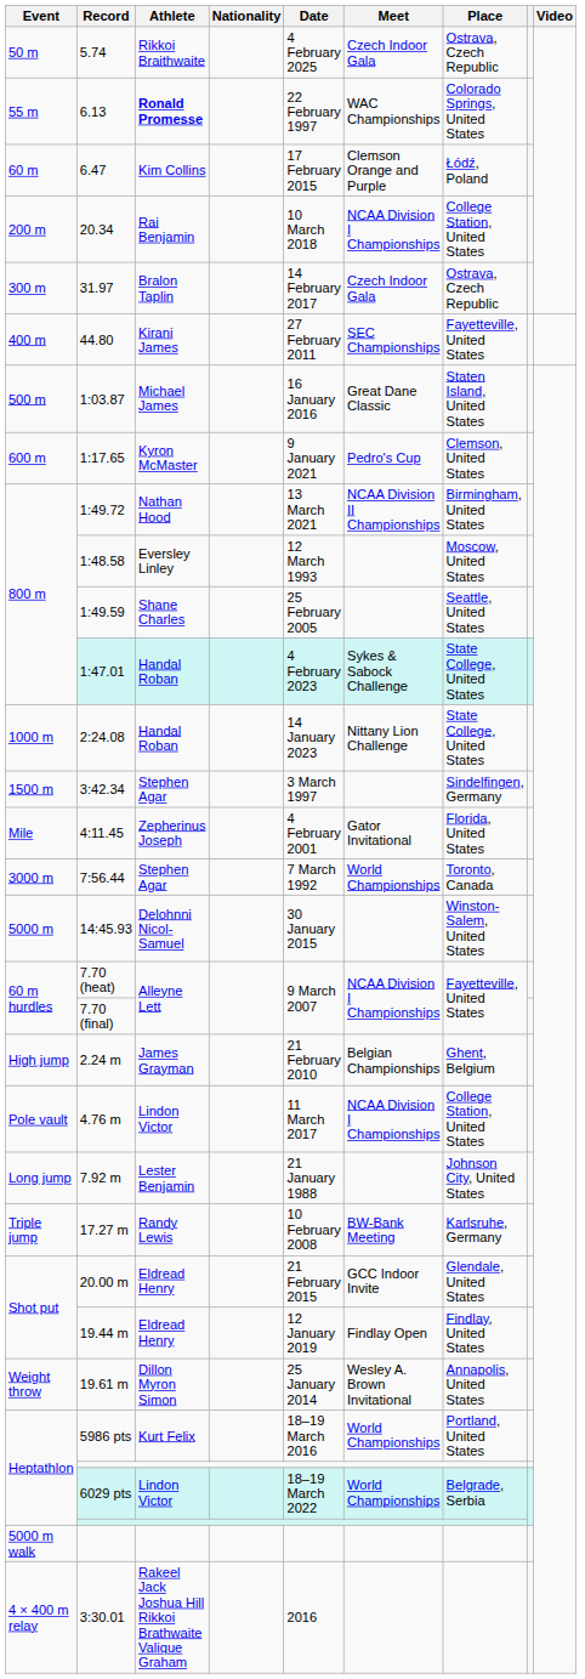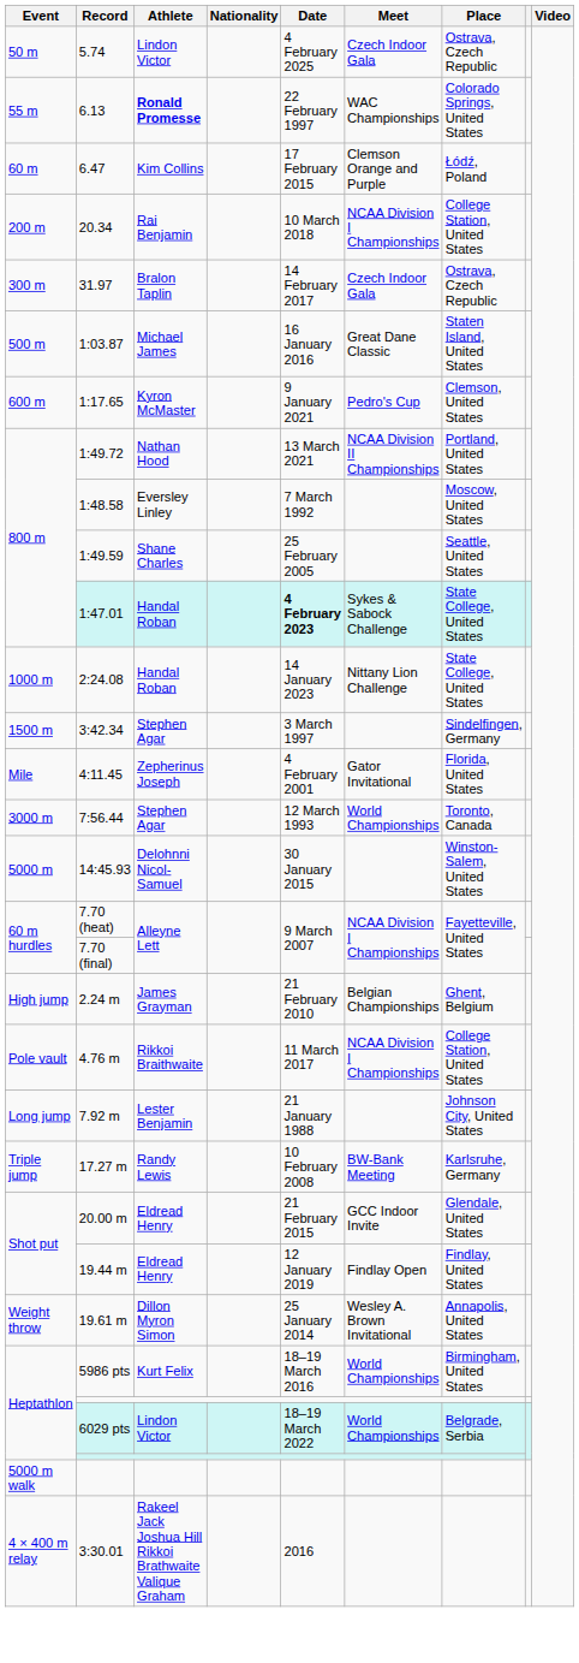5.74 | Athlete: Rikkoi Braithwaite -> Lindon Victor
- row: 400 m | 44.80 | Kirani James | 27 February 2011 | SEC Championships | Fayetteville, United States
1:49.72 | Place: Birmingham, United States -> Portland, United States
1:48.58 | Date: 12 March 1993 -> 7 March 1992
1:47.01 | Date: normal -> bold
7:56.44 | Date: 7 March 1992 -> 12 March 1993
4.76 m | Athlete: Lindon Victor -> Rikkoi Braithwaite
5986 pts | Place: Portland, United States -> Birmingham, United States
